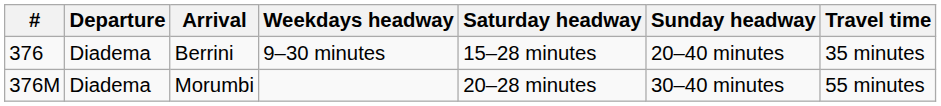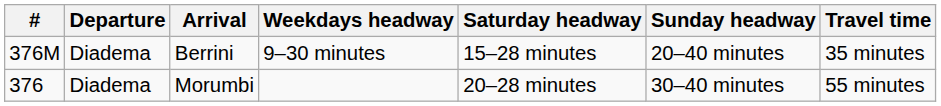Berrini | #: 376 -> 376M
Morumbi | #: 376M -> 376
